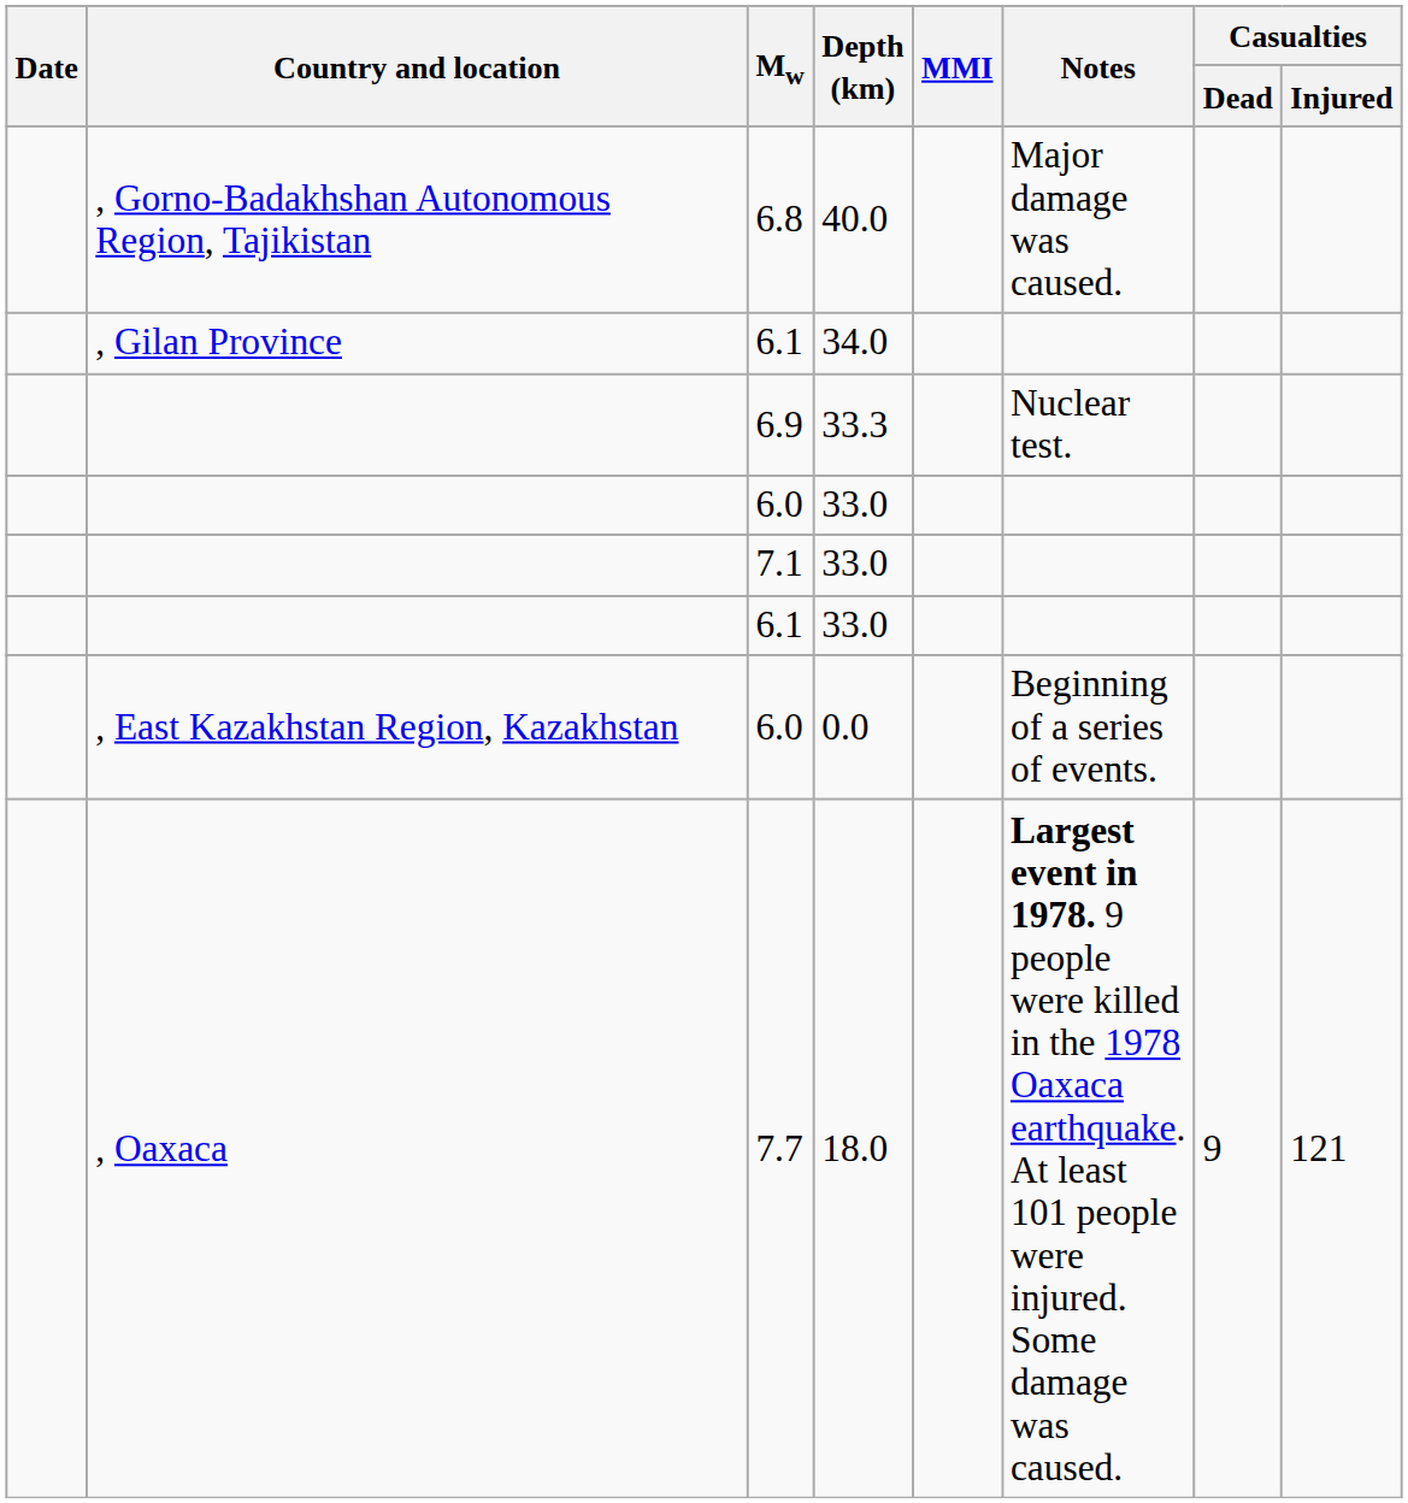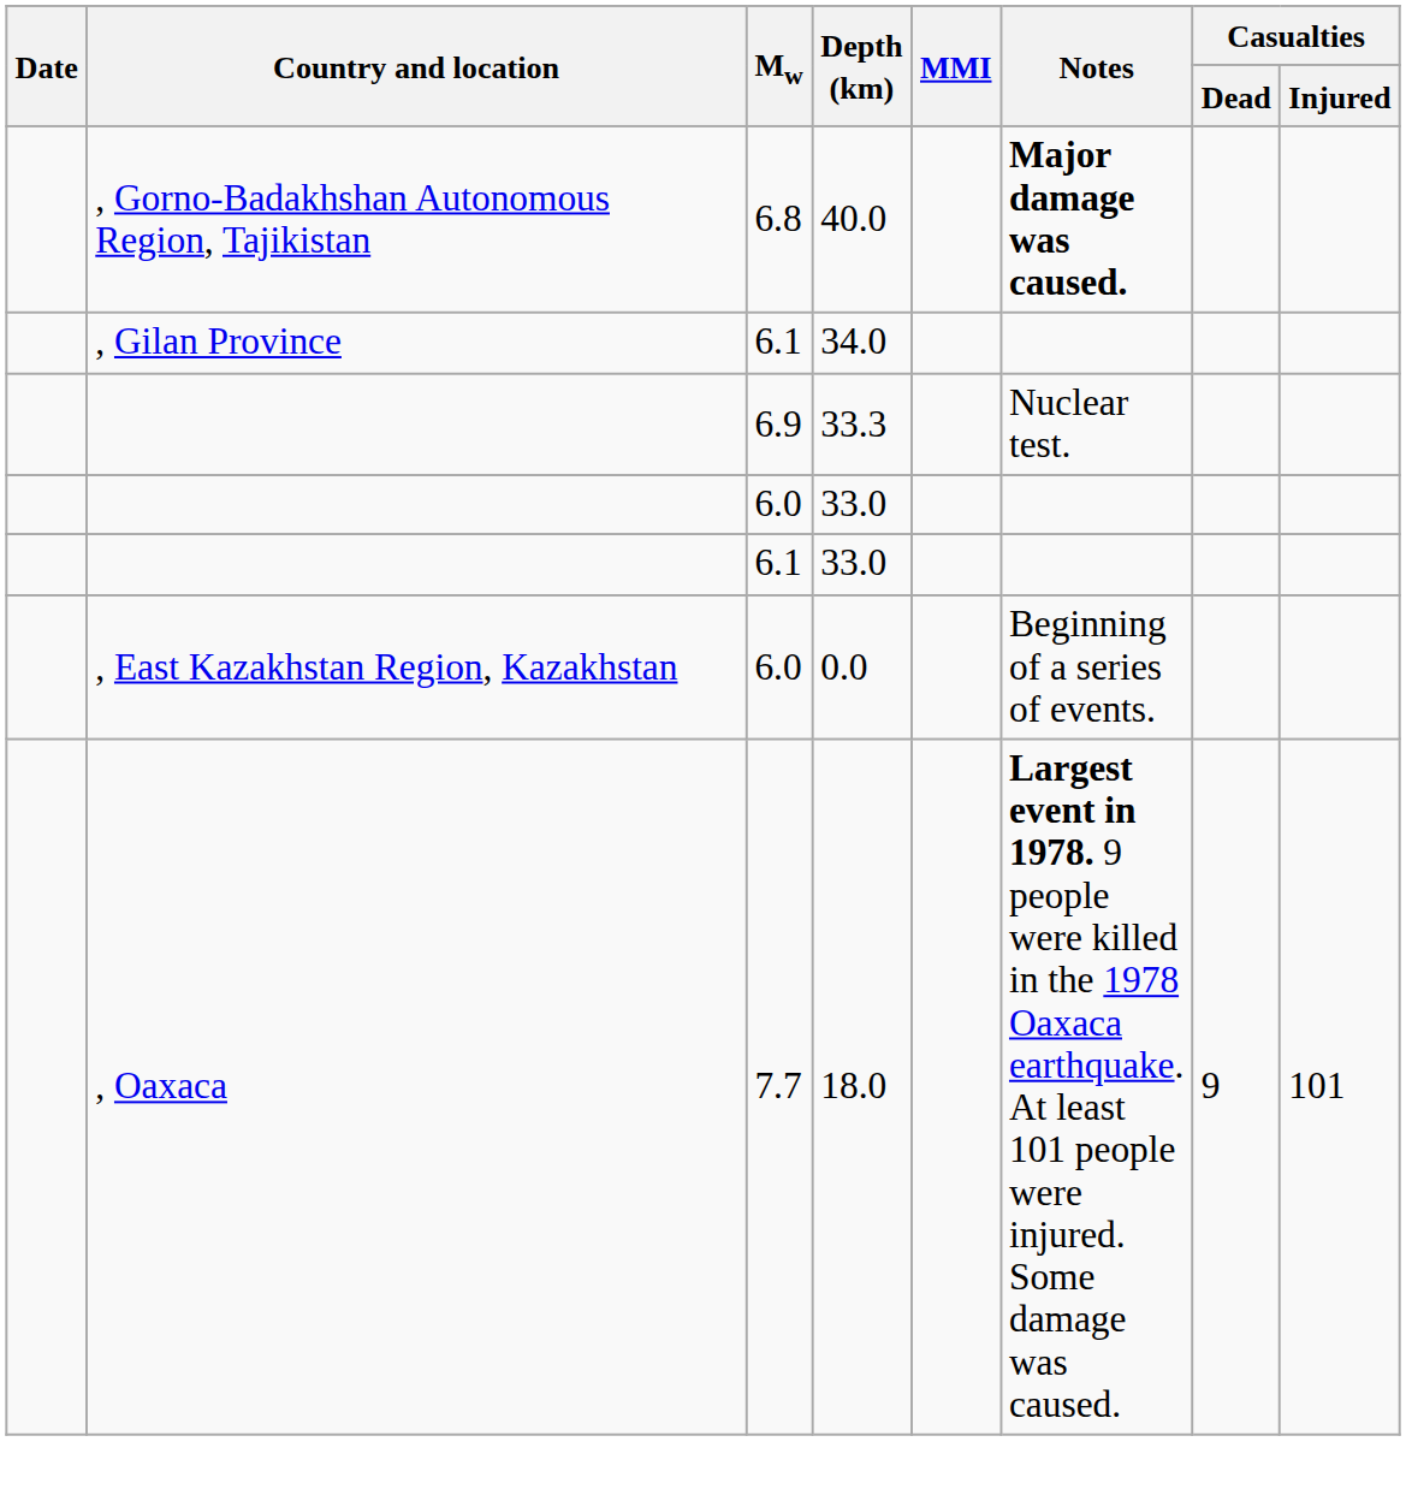6.8 | Notes: normal -> bold
- row: 7.1 | 33.0
7.7 | Casualties / Injured: 121 -> 101
